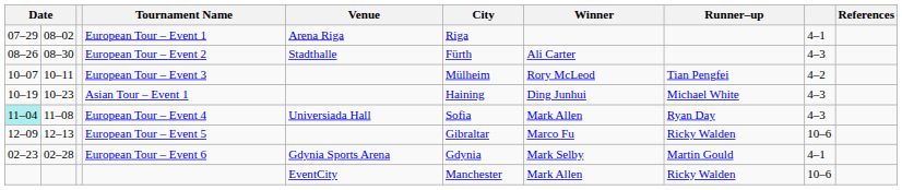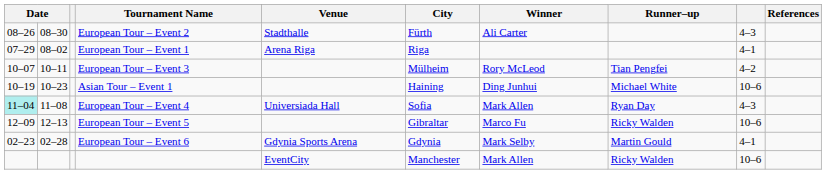rows swapped: European Tour – Event 1 <-> European Tour – Event 2
Asian Tour – Event 1 | column 9: 4–3 -> 10–6
